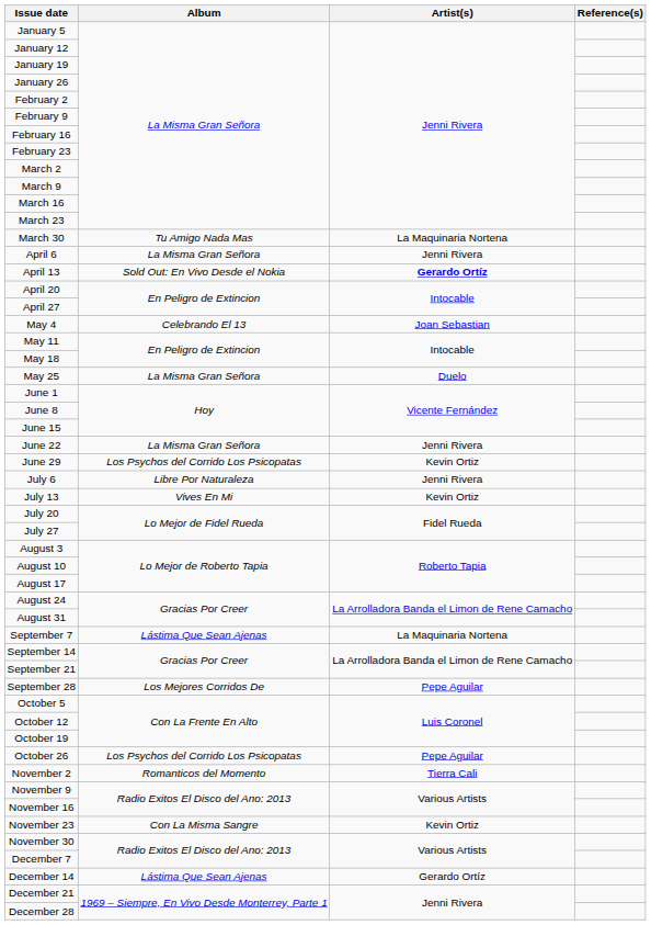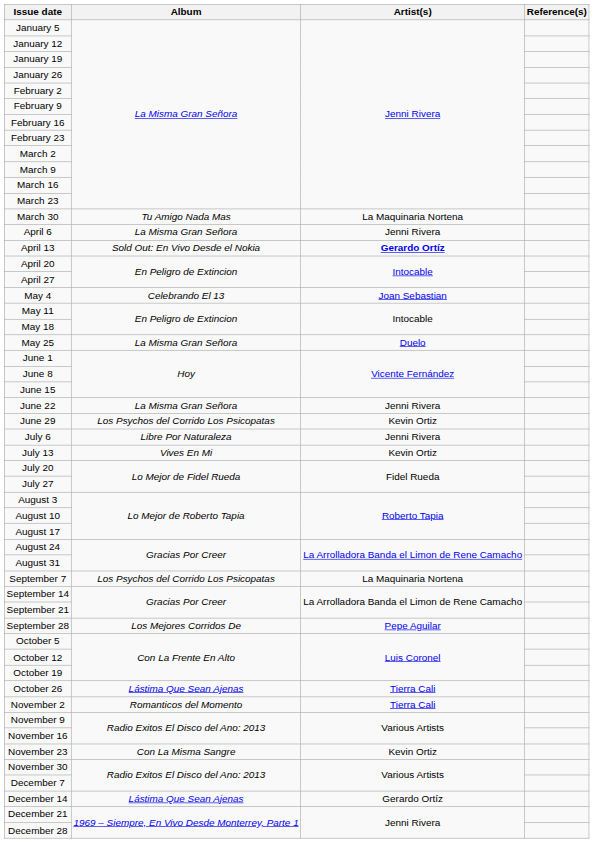September 7 | Album: Lástima Que Sean Ajenas -> Los Psychos del Corrido Los Psicopatas
October 26 | Album: Los Psychos del Corrido Los Psicopatas -> Lástima Que Sean Ajenas
October 26 | Artist(s): Pepe Aguilar -> Tierra Cali
